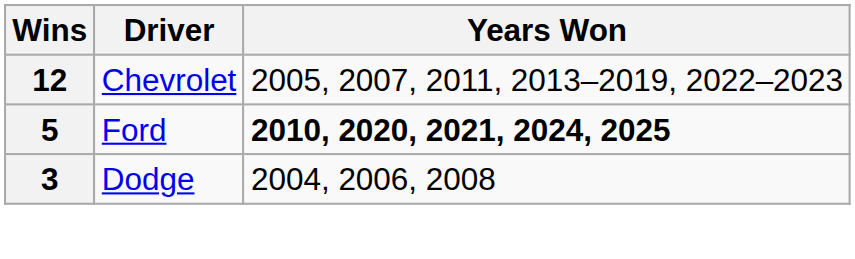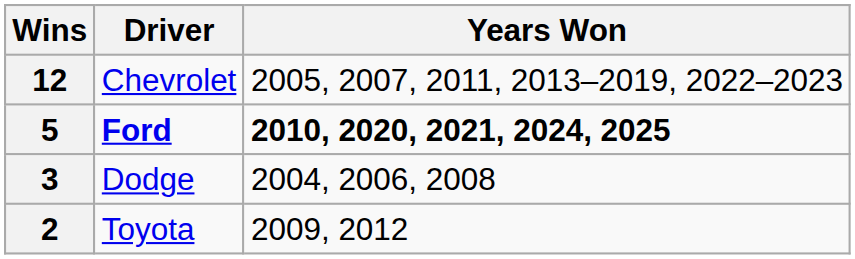5 | Driver: normal -> bold
+ row: 2 | Toyota | 2009, 2012
